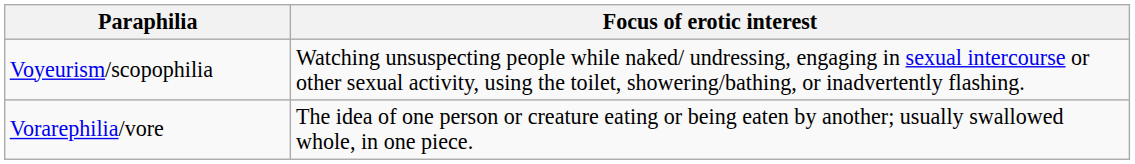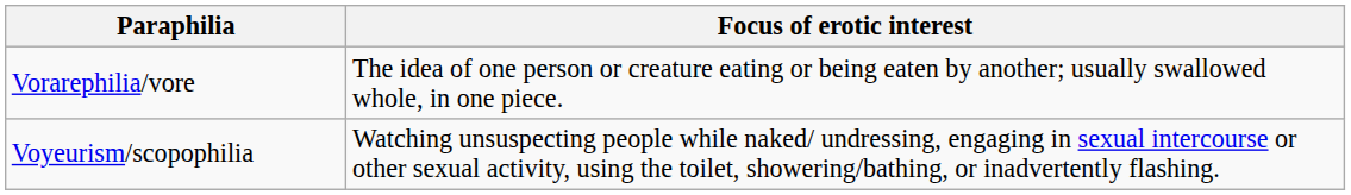rows swapped: Vorarephilia/vore <-> Voyeurism/scopophilia
